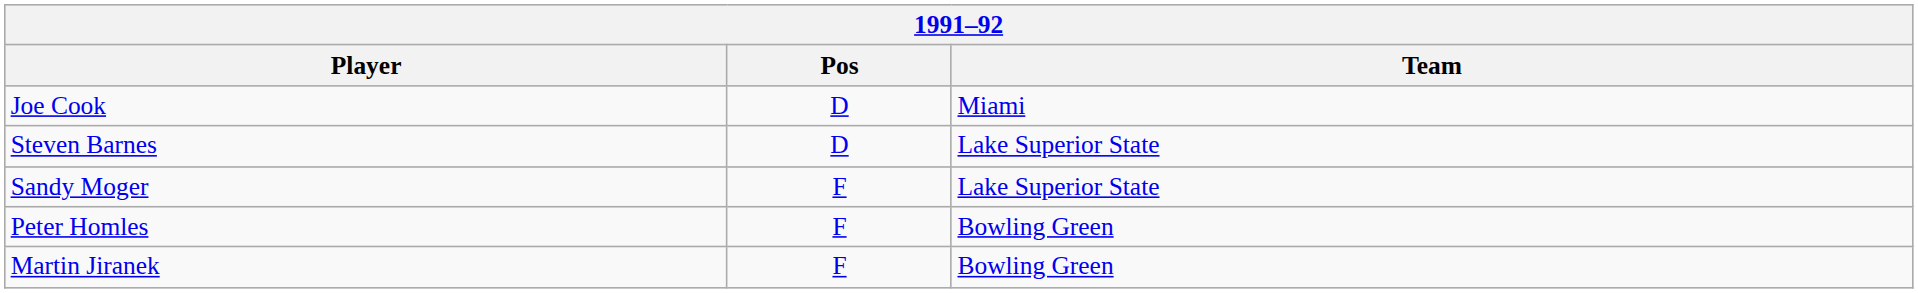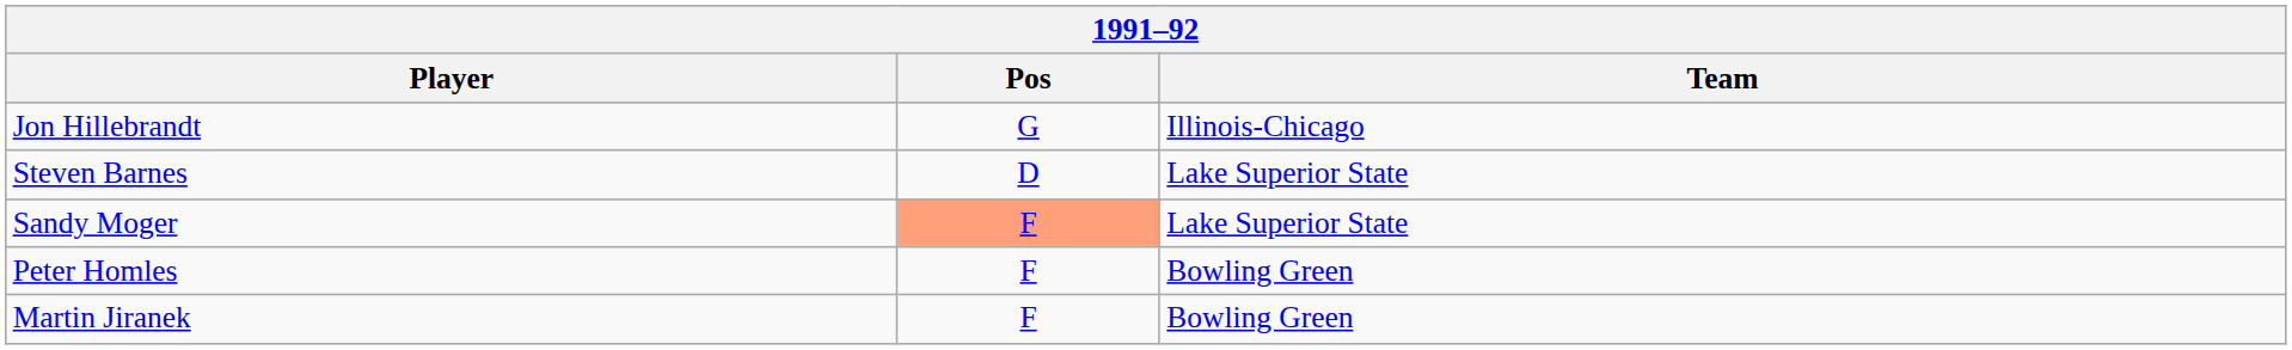+ row: Jon Hillebrandt | G | Illinois-Chicago
- row: Joe Cook | D | Miami
Sandy Moger | Pos: no background -> lightsalmon background
